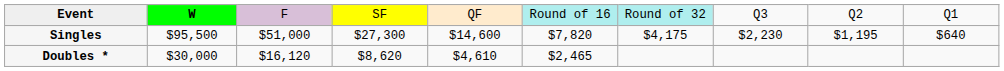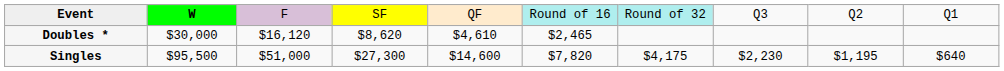rows swapped: Singles <-> Doubles *
